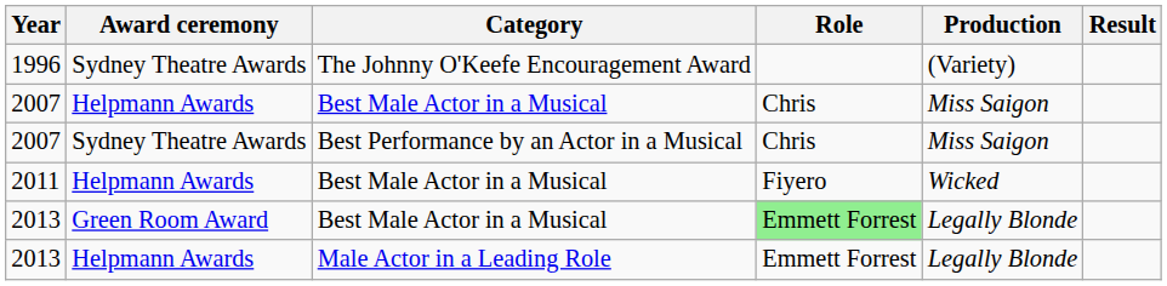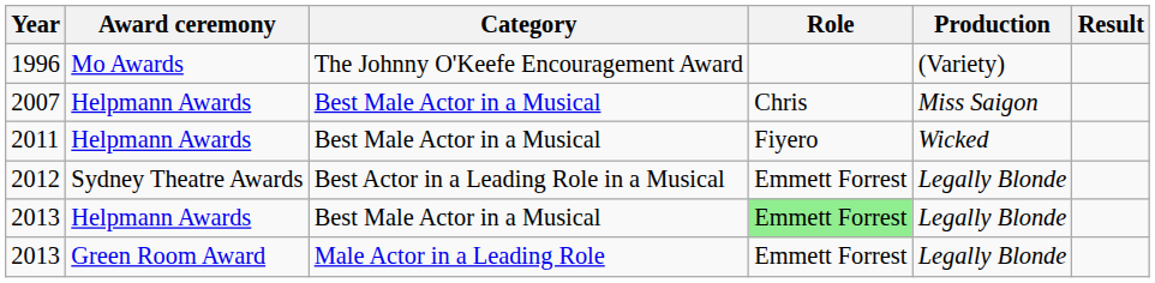1996 | Award ceremony: Sydney Theatre Awards -> Mo Awards
- row: 2007 | Sydney Theatre Awards | Best Performance by an Actor in a Musical | Chris | Miss Saigon
+ row: 2012 | Sydney Theatre Awards | Best Actor in a Leading Role in a Musical | Emmett Forrest | Legally Blonde
2013 / Best Male Actor in a Musical | Award ceremony: Green Room Award -> Helpmann Awards
2013 / Male Actor in a Leading Role | Award ceremony: Helpmann Awards -> Green Room Award
